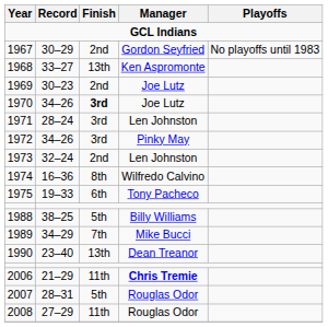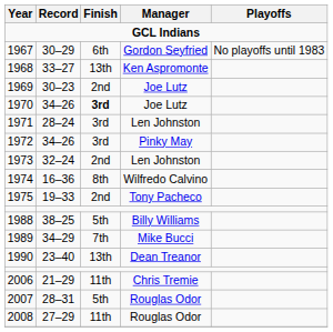1967 | Finish: 2nd -> 6th
1975 | Finish: 6th -> 2nd
2006 | Manager: bold -> normal
